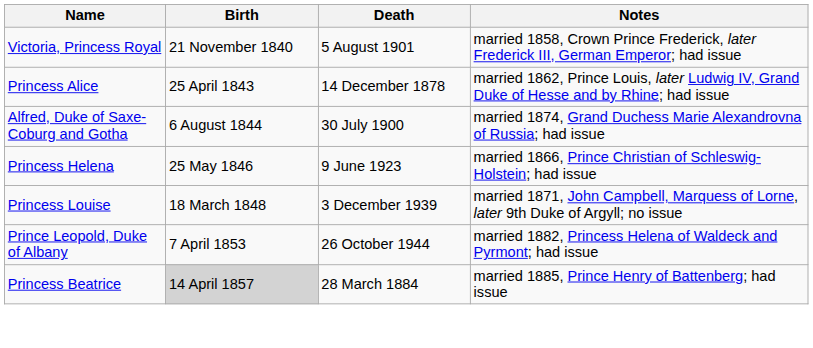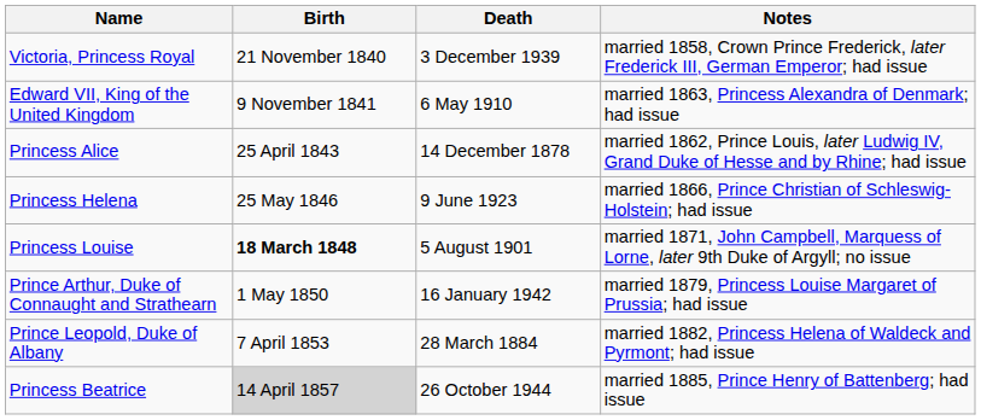Victoria, Princess Royal | Death: 5 August 1901 -> 3 December 1939
+ row: Edward VII, King of the United Kingdom | 9 November 1841 | 6 May 1910 | married 1863, Princess Alexandra of Denmark; had issue
- row: Alfred, Duke of Saxe-Coburg and Gotha | 6 August 1844 | 30 July 1900 | married 1874, Grand Duchess Marie Alexandrovna of Russia; had issue
Princess Louise | Birth: normal -> bold
Princess Louise | Death: 3 December 1939 -> 5 August 1901
+ row: Prince Arthur, Duke of Connaught and Strathearn | 1 May 1850 | 16 January 1942 | married 1879, Princess Louise Margaret of Prussia; had issue
Prince Leopold, Duke of Albany | Death: 26 October 1944 -> 28 March 1884
Princess Beatrice | Death: 28 March 1884 -> 26 October 1944
